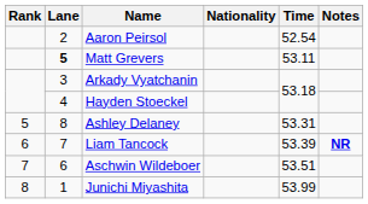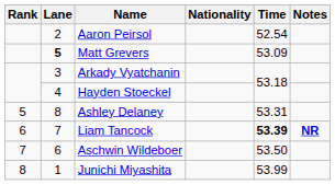Matt Grevers | Time: 53.11 -> 53.09
Liam Tancock | Time: normal -> bold
Aschwin Wildeboer | Time: 53.51 -> 53.50
